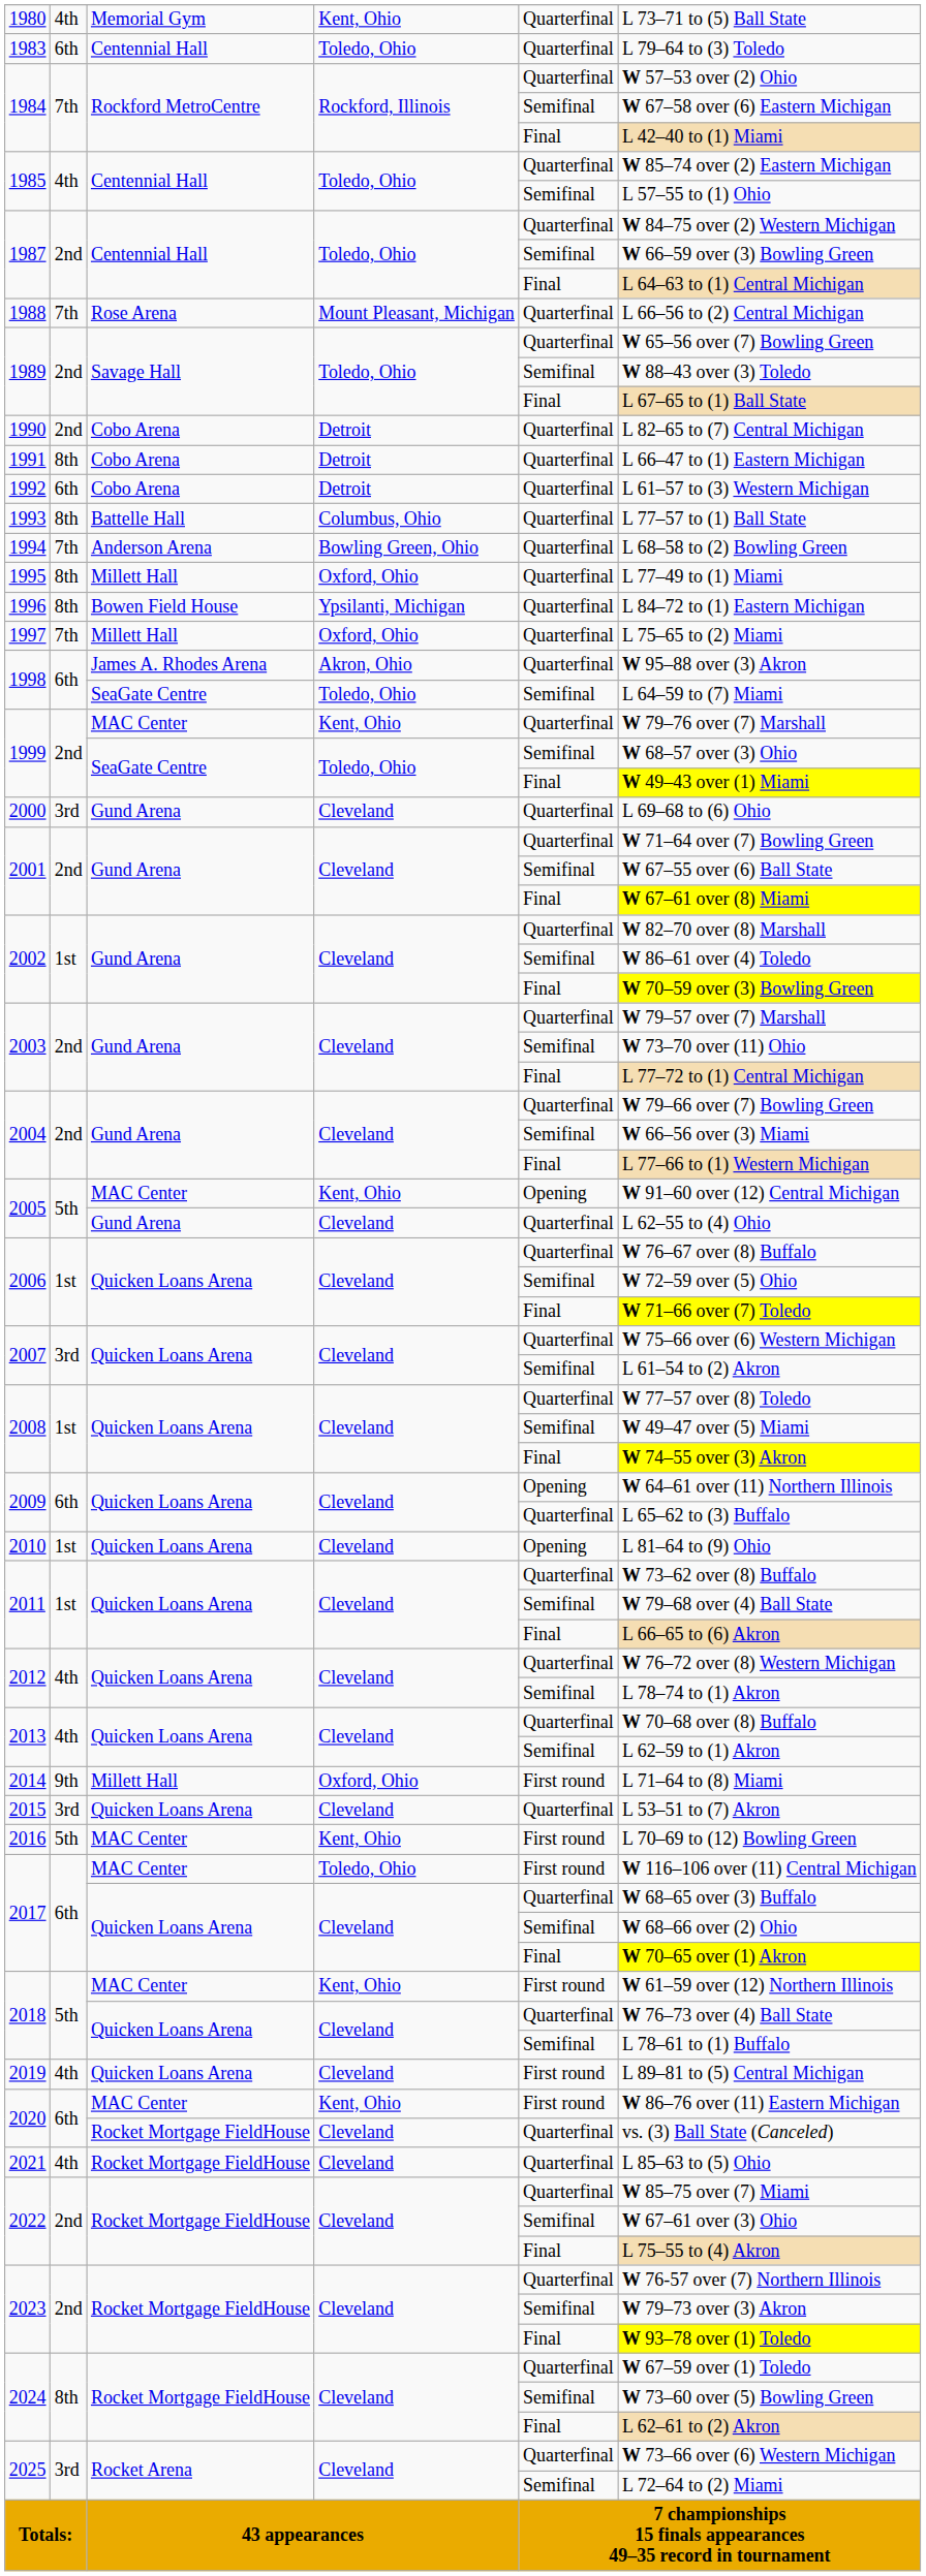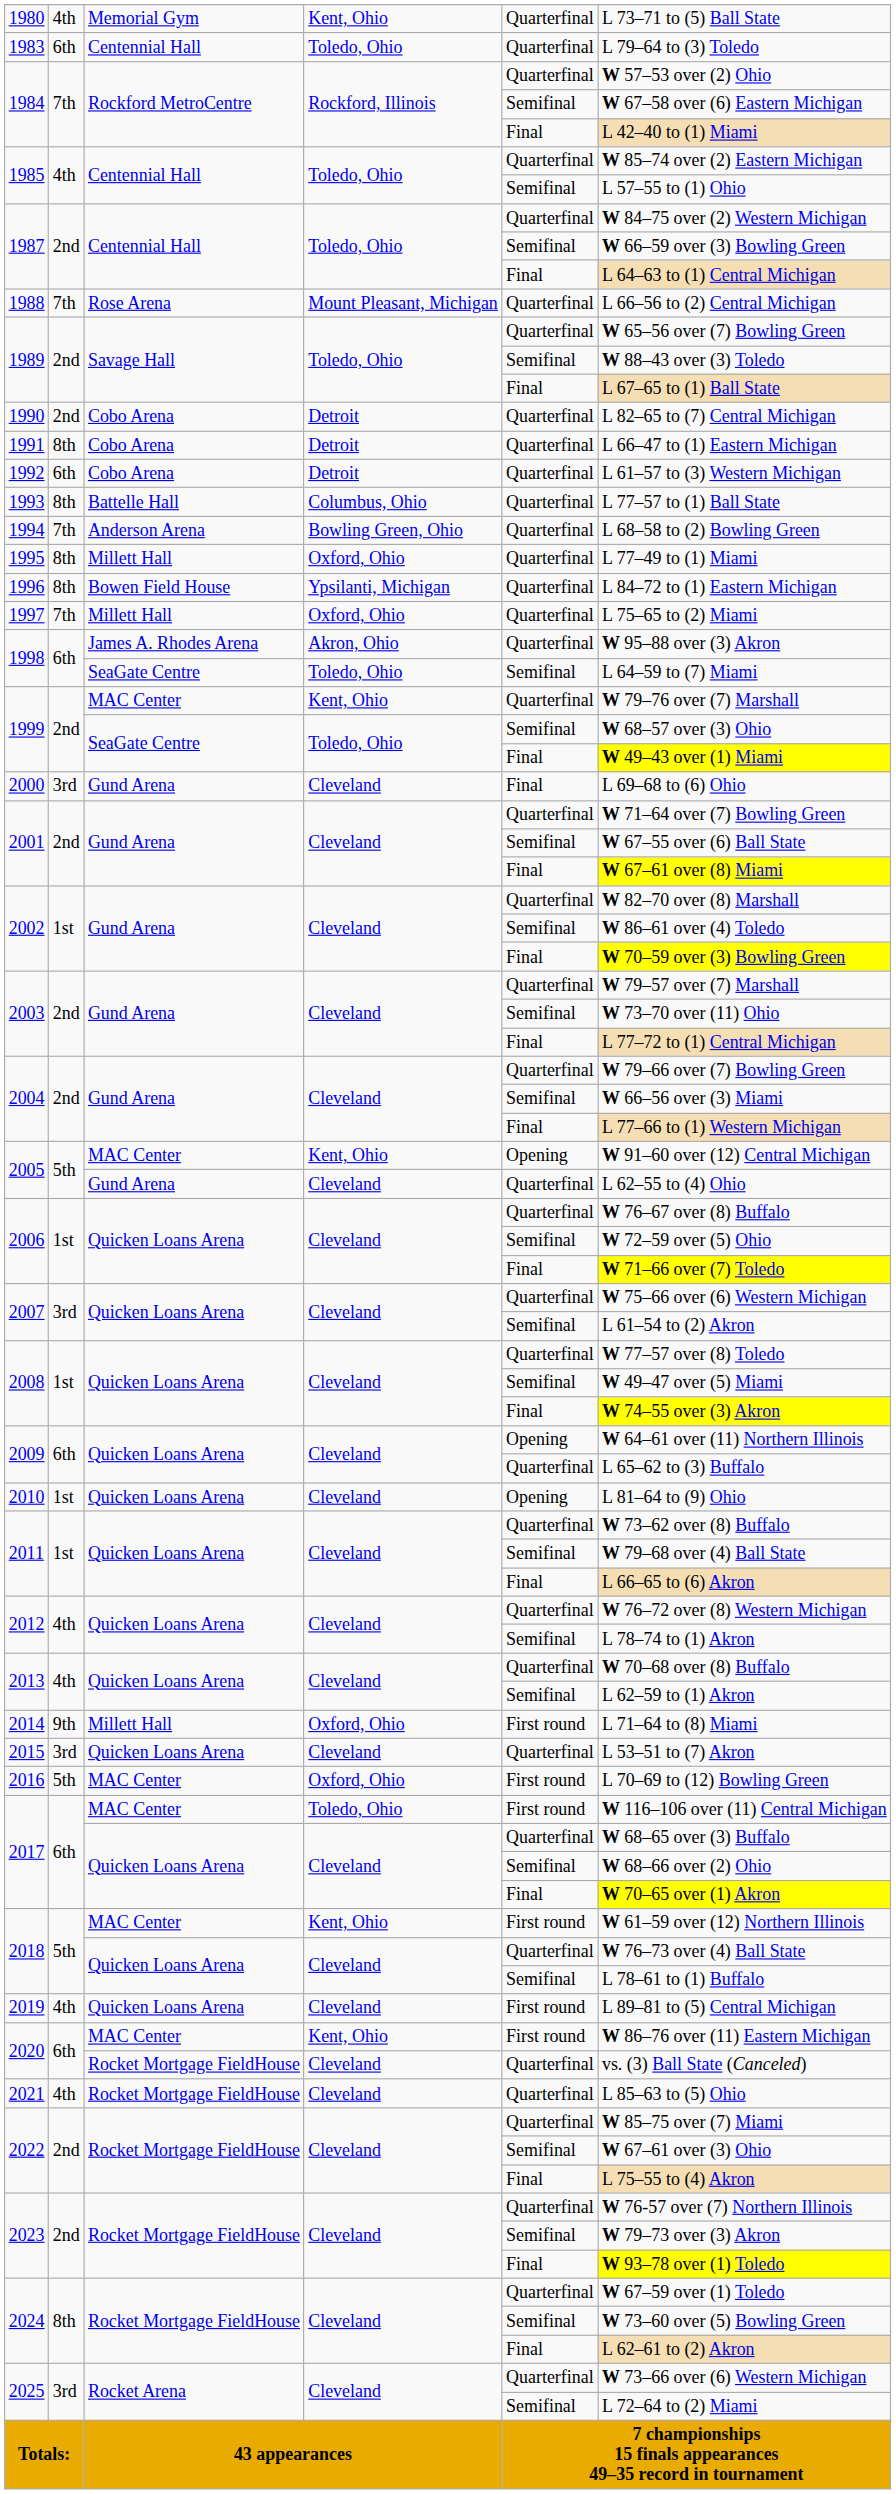2000 | column 5: Quarterfinal -> Final
2016 | column 4: Kent, Ohio -> Oxford, Ohio
